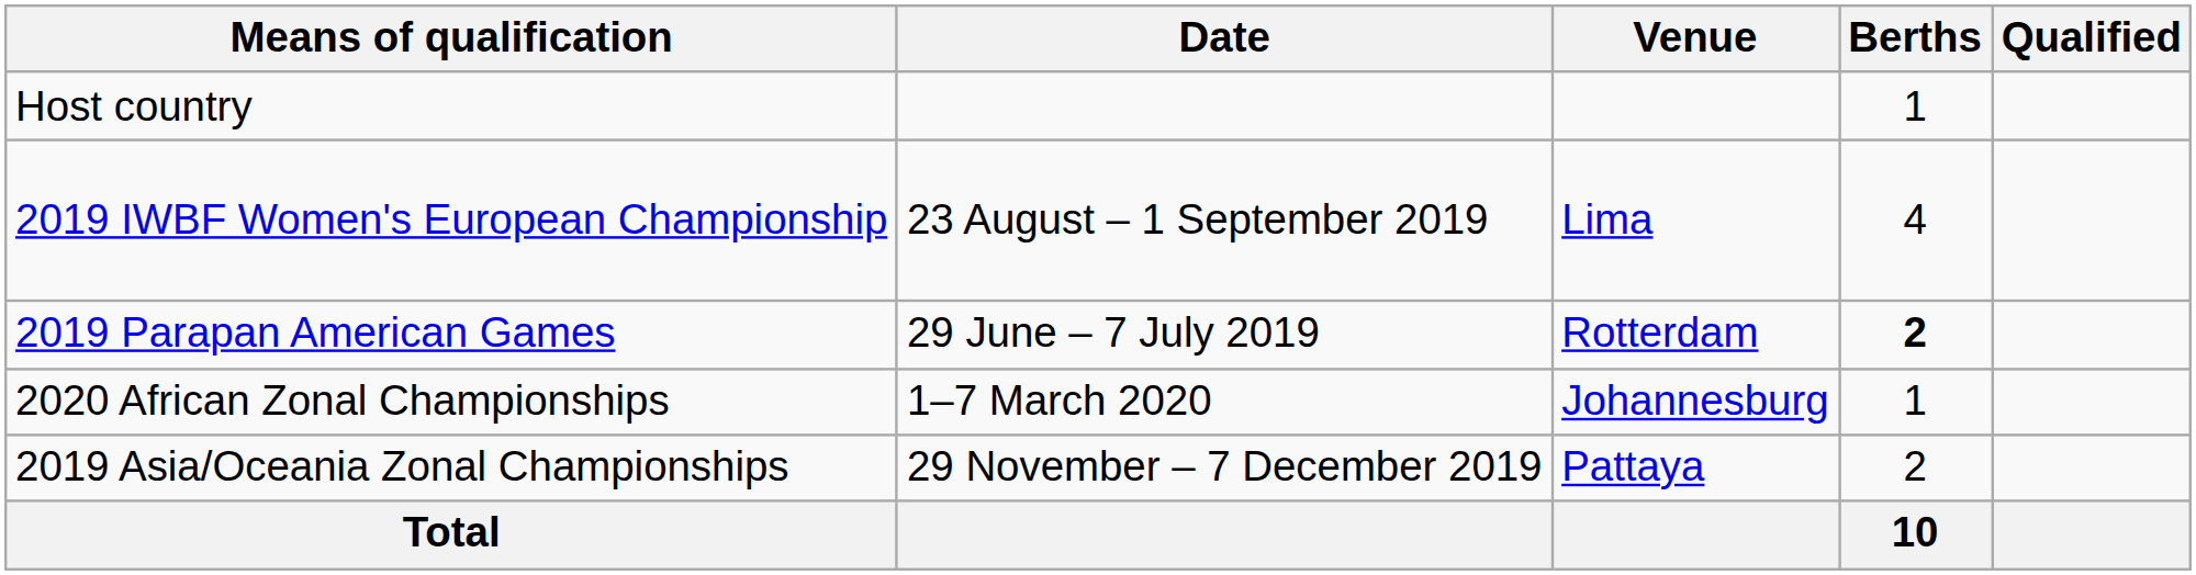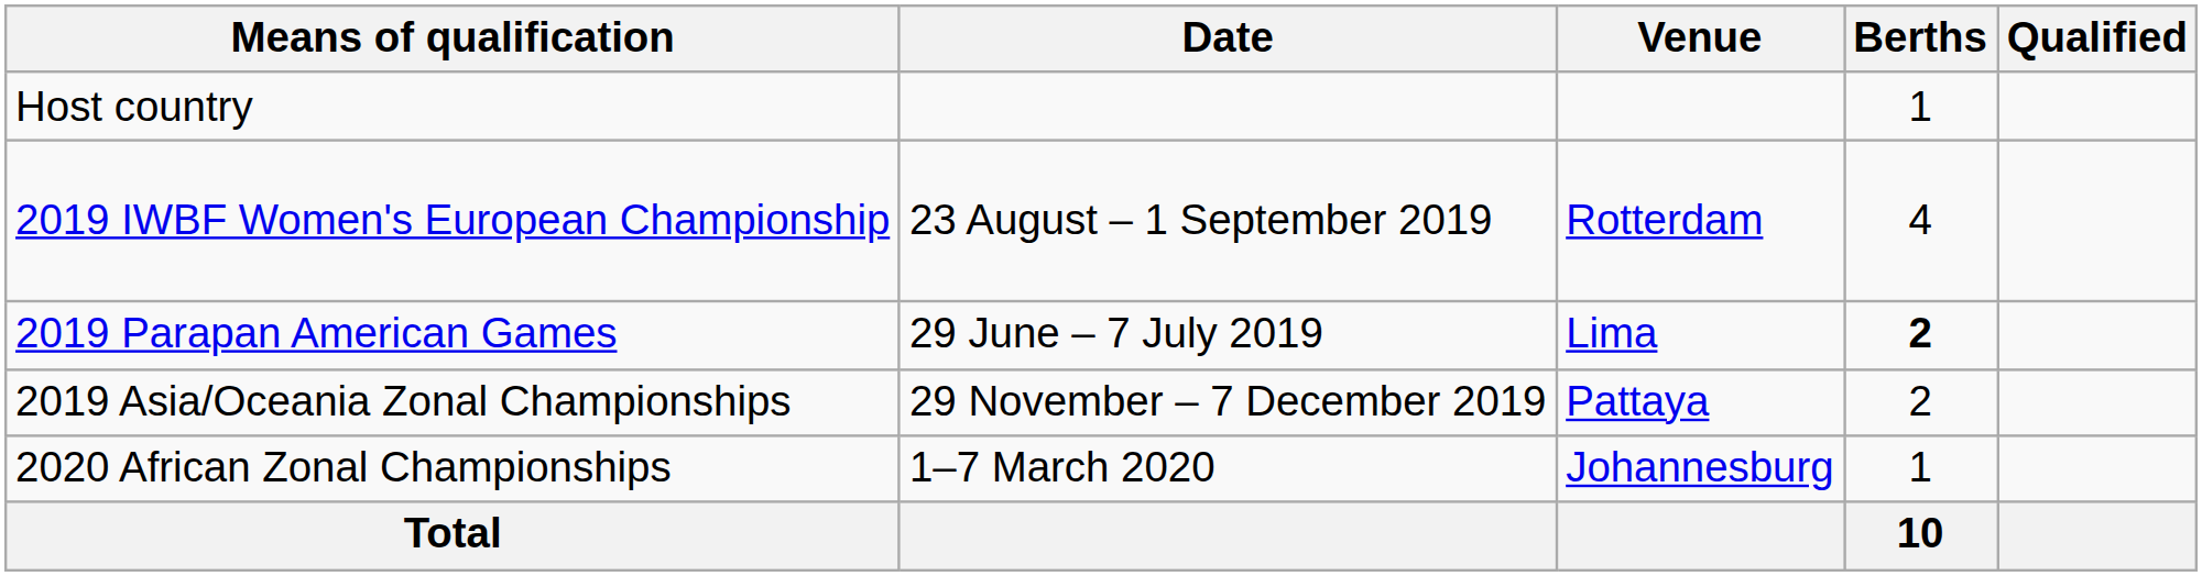2019 IWBF Women's European Championship | Venue: Lima -> Rotterdam
2019 Parapan American Games | Venue: Rotterdam -> Lima
rows swapped: 2019 Asia/Oceania Zonal Championships <-> 2020 African Zonal Championships
